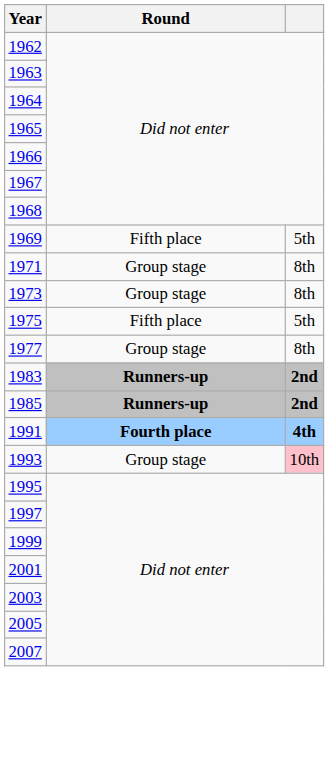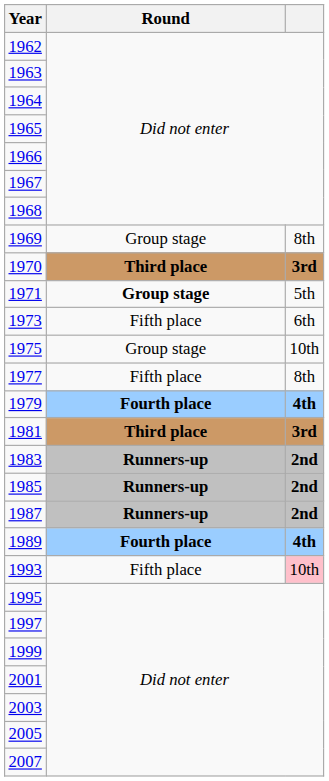1969 | Round: Fifth place -> Group stage
1969 | column 3: 5th -> 8th
+ row: 1970 | Third place | 3rd
1971 | Round: normal -> bold
1971 | column 3: 8th -> 5th
1973 | Round: Group stage -> Fifth place
1973 | column 3: 8th -> 6th
1975 | Round: Fifth place -> Group stage
1975 | column 3: 5th -> 10th
1977 | Round: Group stage -> Fifth place
+ row: 1979 | Fourth place | 4th
+ row: 1981 | Third place | 3rd
+ row: 1987 | Runners-up | 2nd
+ row: 1989 | Fourth place | 4th
- row: 1991 | Fourth place | 4th
1993 | Round: Group stage -> Fifth place
